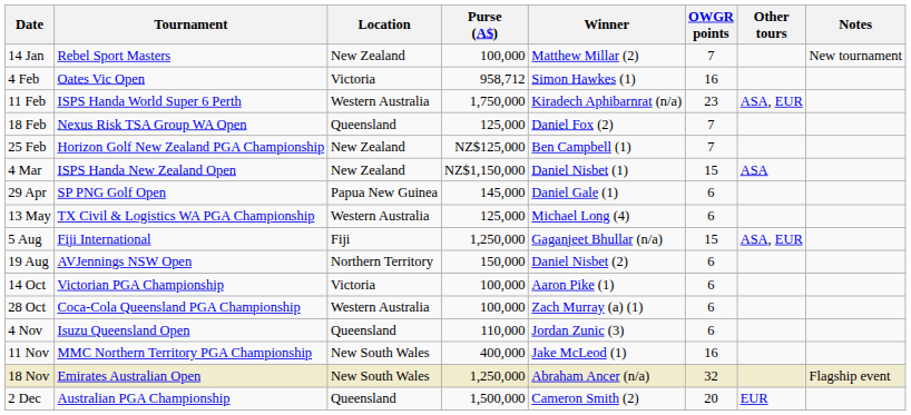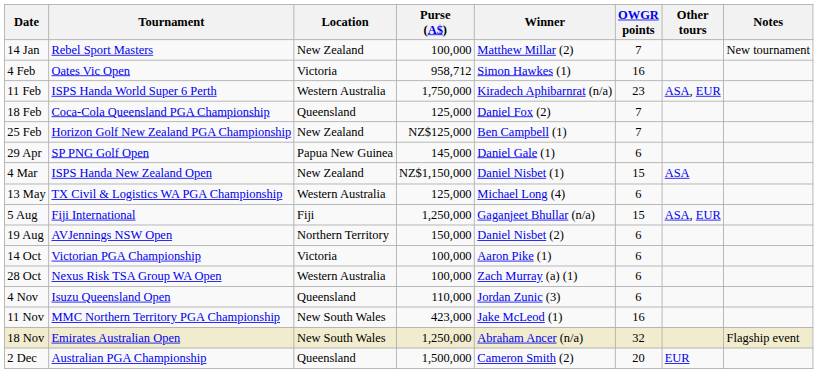18 Feb | Tournament: Nexus Risk TSA Group WA Open -> Coca-Cola Queensland PGA Championship
rows swapped: 4 Mar <-> 29 Apr
28 Oct | Tournament: Coca-Cola Queensland PGA Championship -> Nexus Risk TSA Group WA Open
11 Nov | Purse (A$): 400,000 -> 423,000
